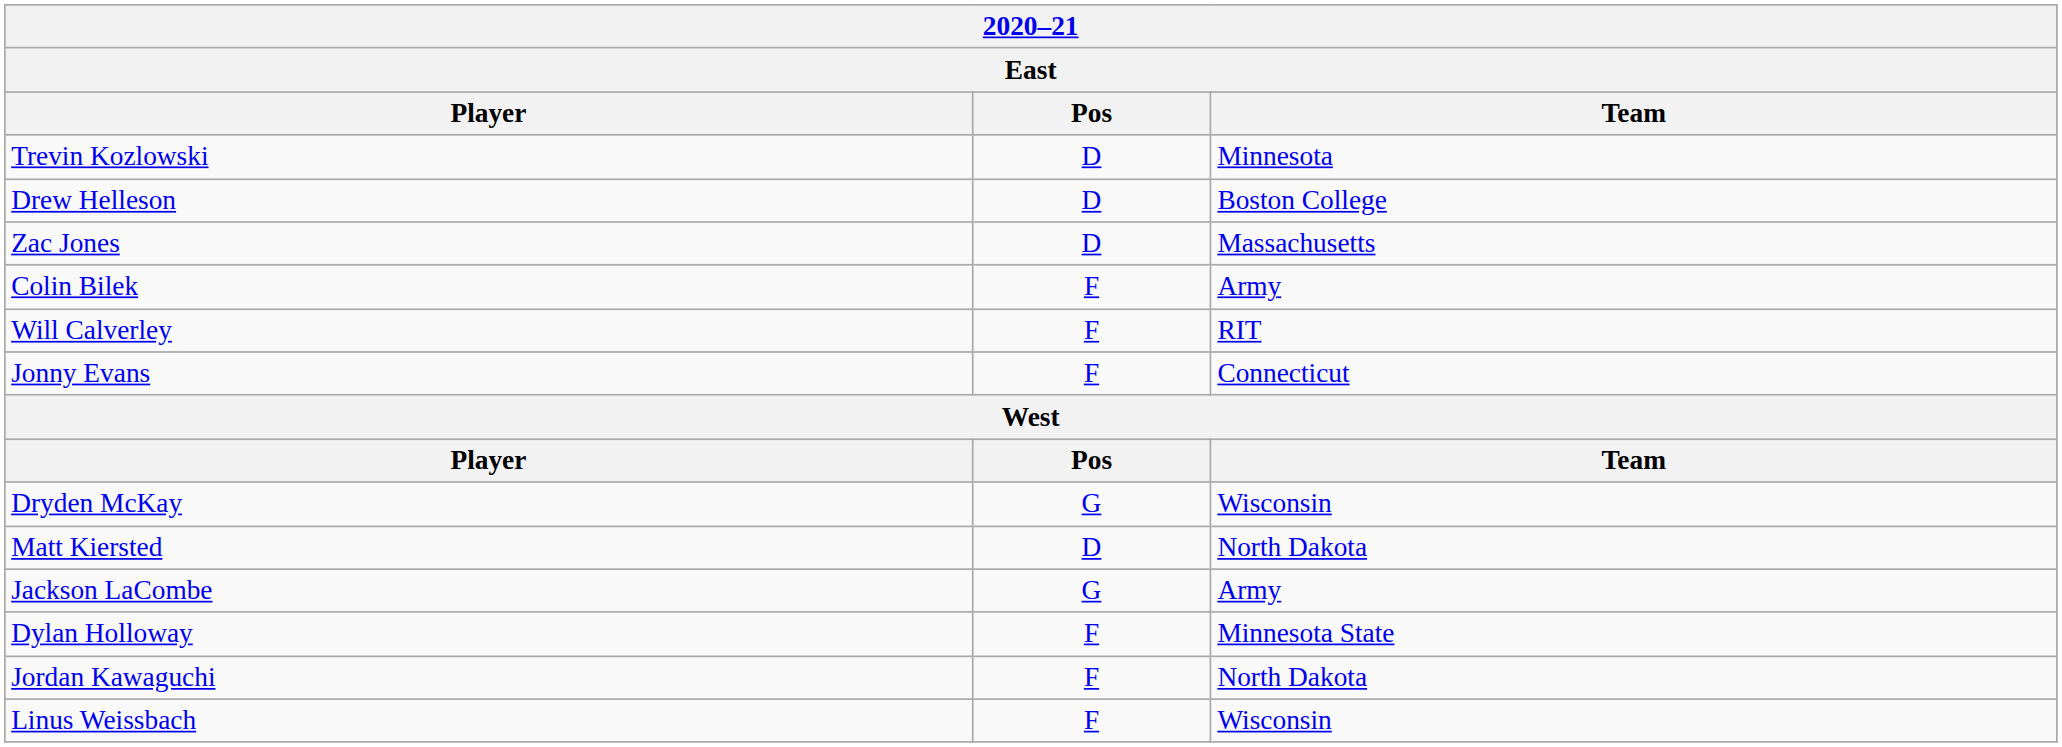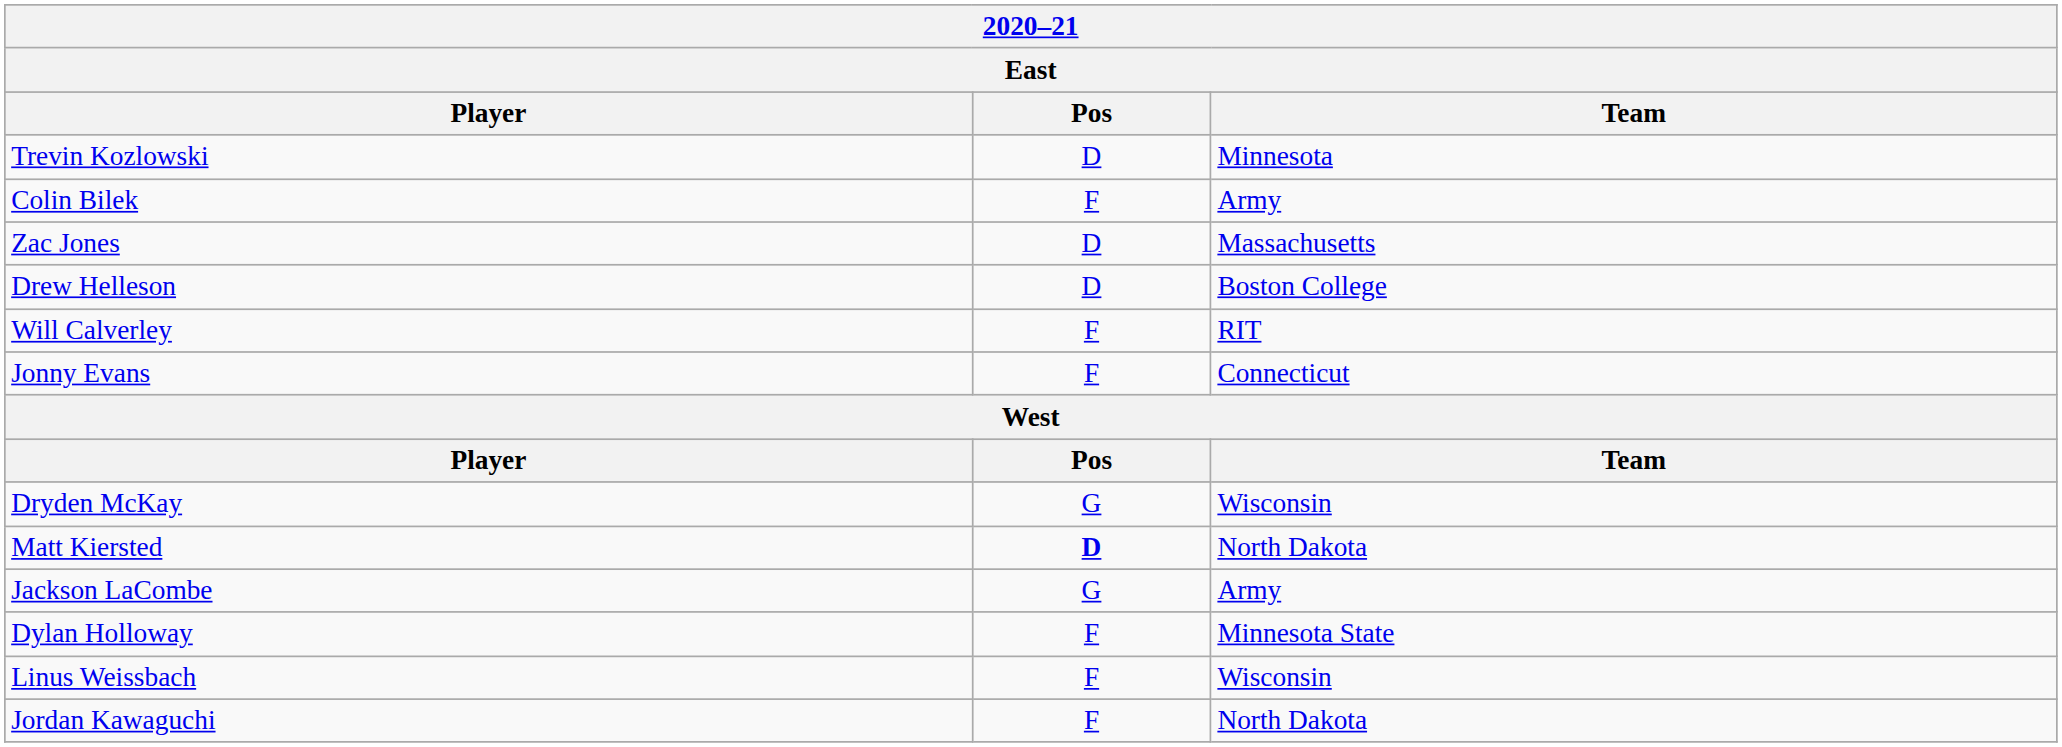rows swapped: Drew Helleson <-> Colin Bilek
Matt Kiersted | Pos: normal -> bold
rows swapped: Jordan Kawaguchi <-> Linus Weissbach
